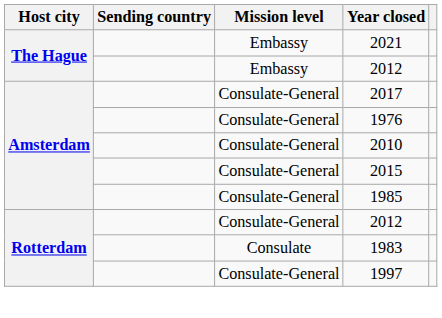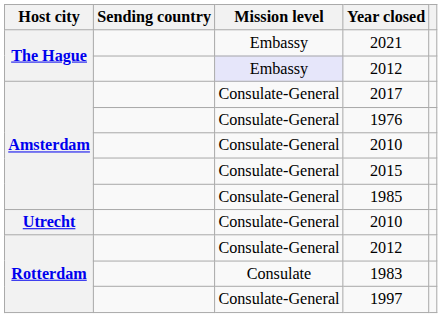The Hague / 2012 | Mission level: no background -> lavender background
+ row: Utrecht | Consulate-General | 2010
